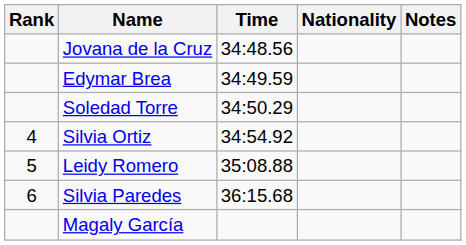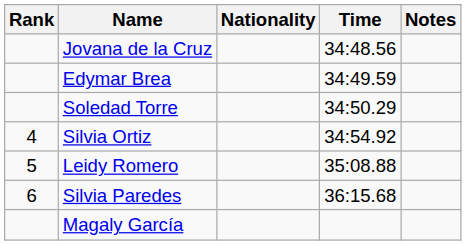columns swapped: Nationality <-> Time
